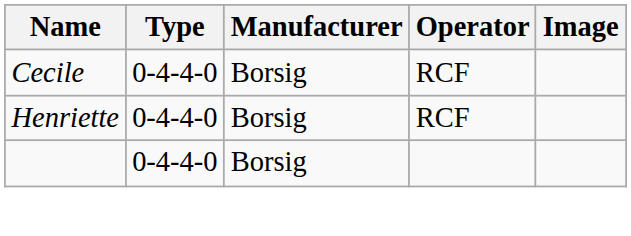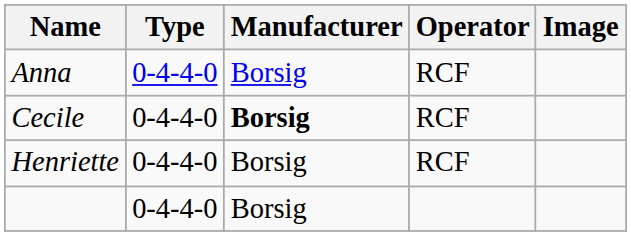+ row: Anna | 0-4-4-0 | Borsig | RCF
Cecile | Manufacturer: normal -> bold
